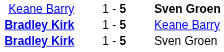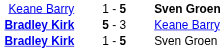Bradley Kirk / Keane Barry | column 2: 1 - 5 -> 5 - 3
